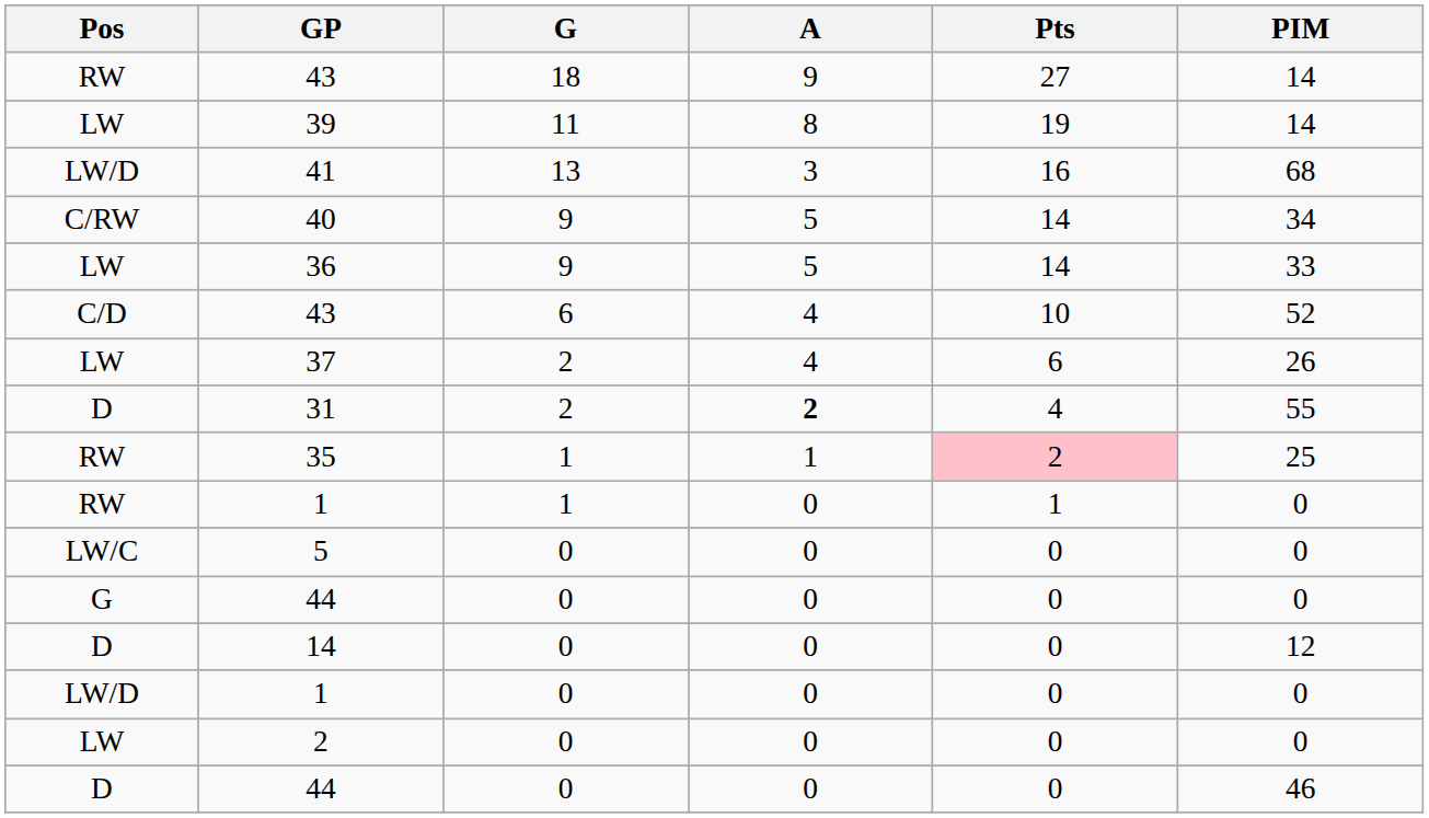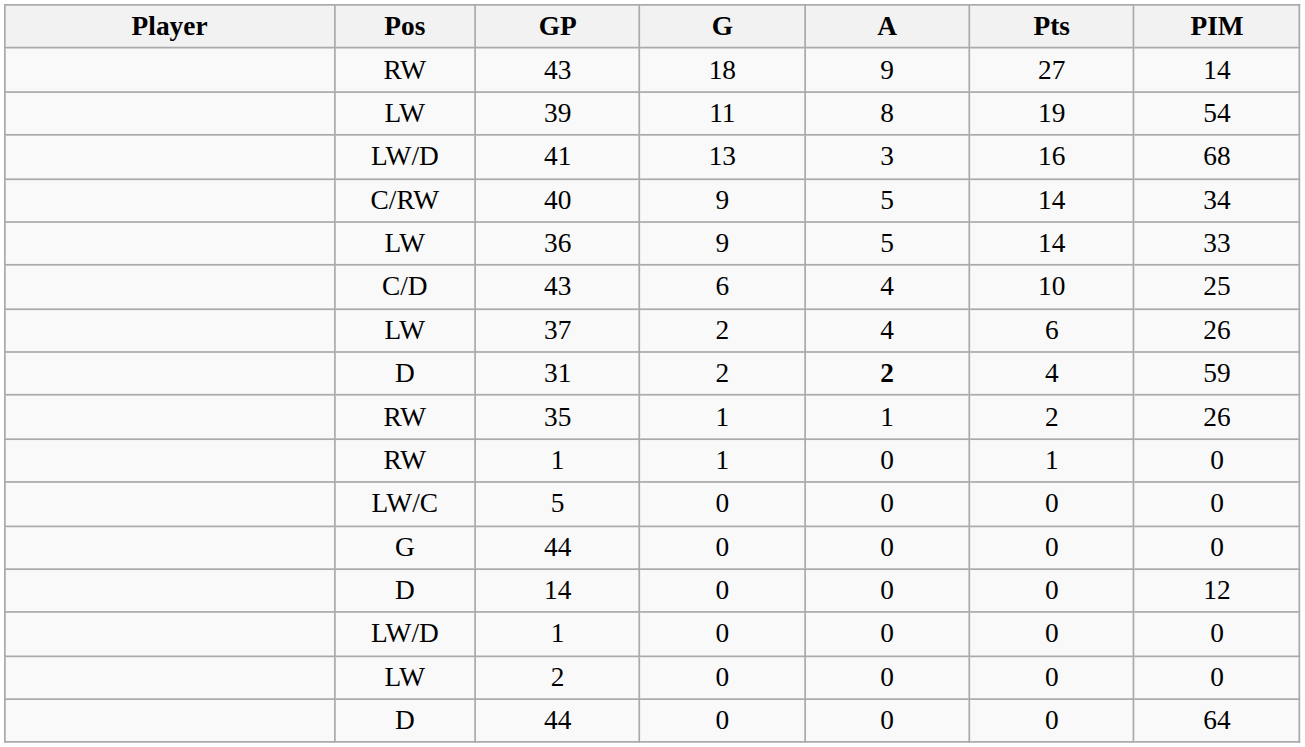+ column: Player
39 | PIM: 14 -> 54
C/D / 43 | PIM: 52 -> 25
31 | PIM: 55 -> 59
35 | Pts: pink background -> no background
35 | PIM: 25 -> 26
D / 44 | PIM: 46 -> 64
